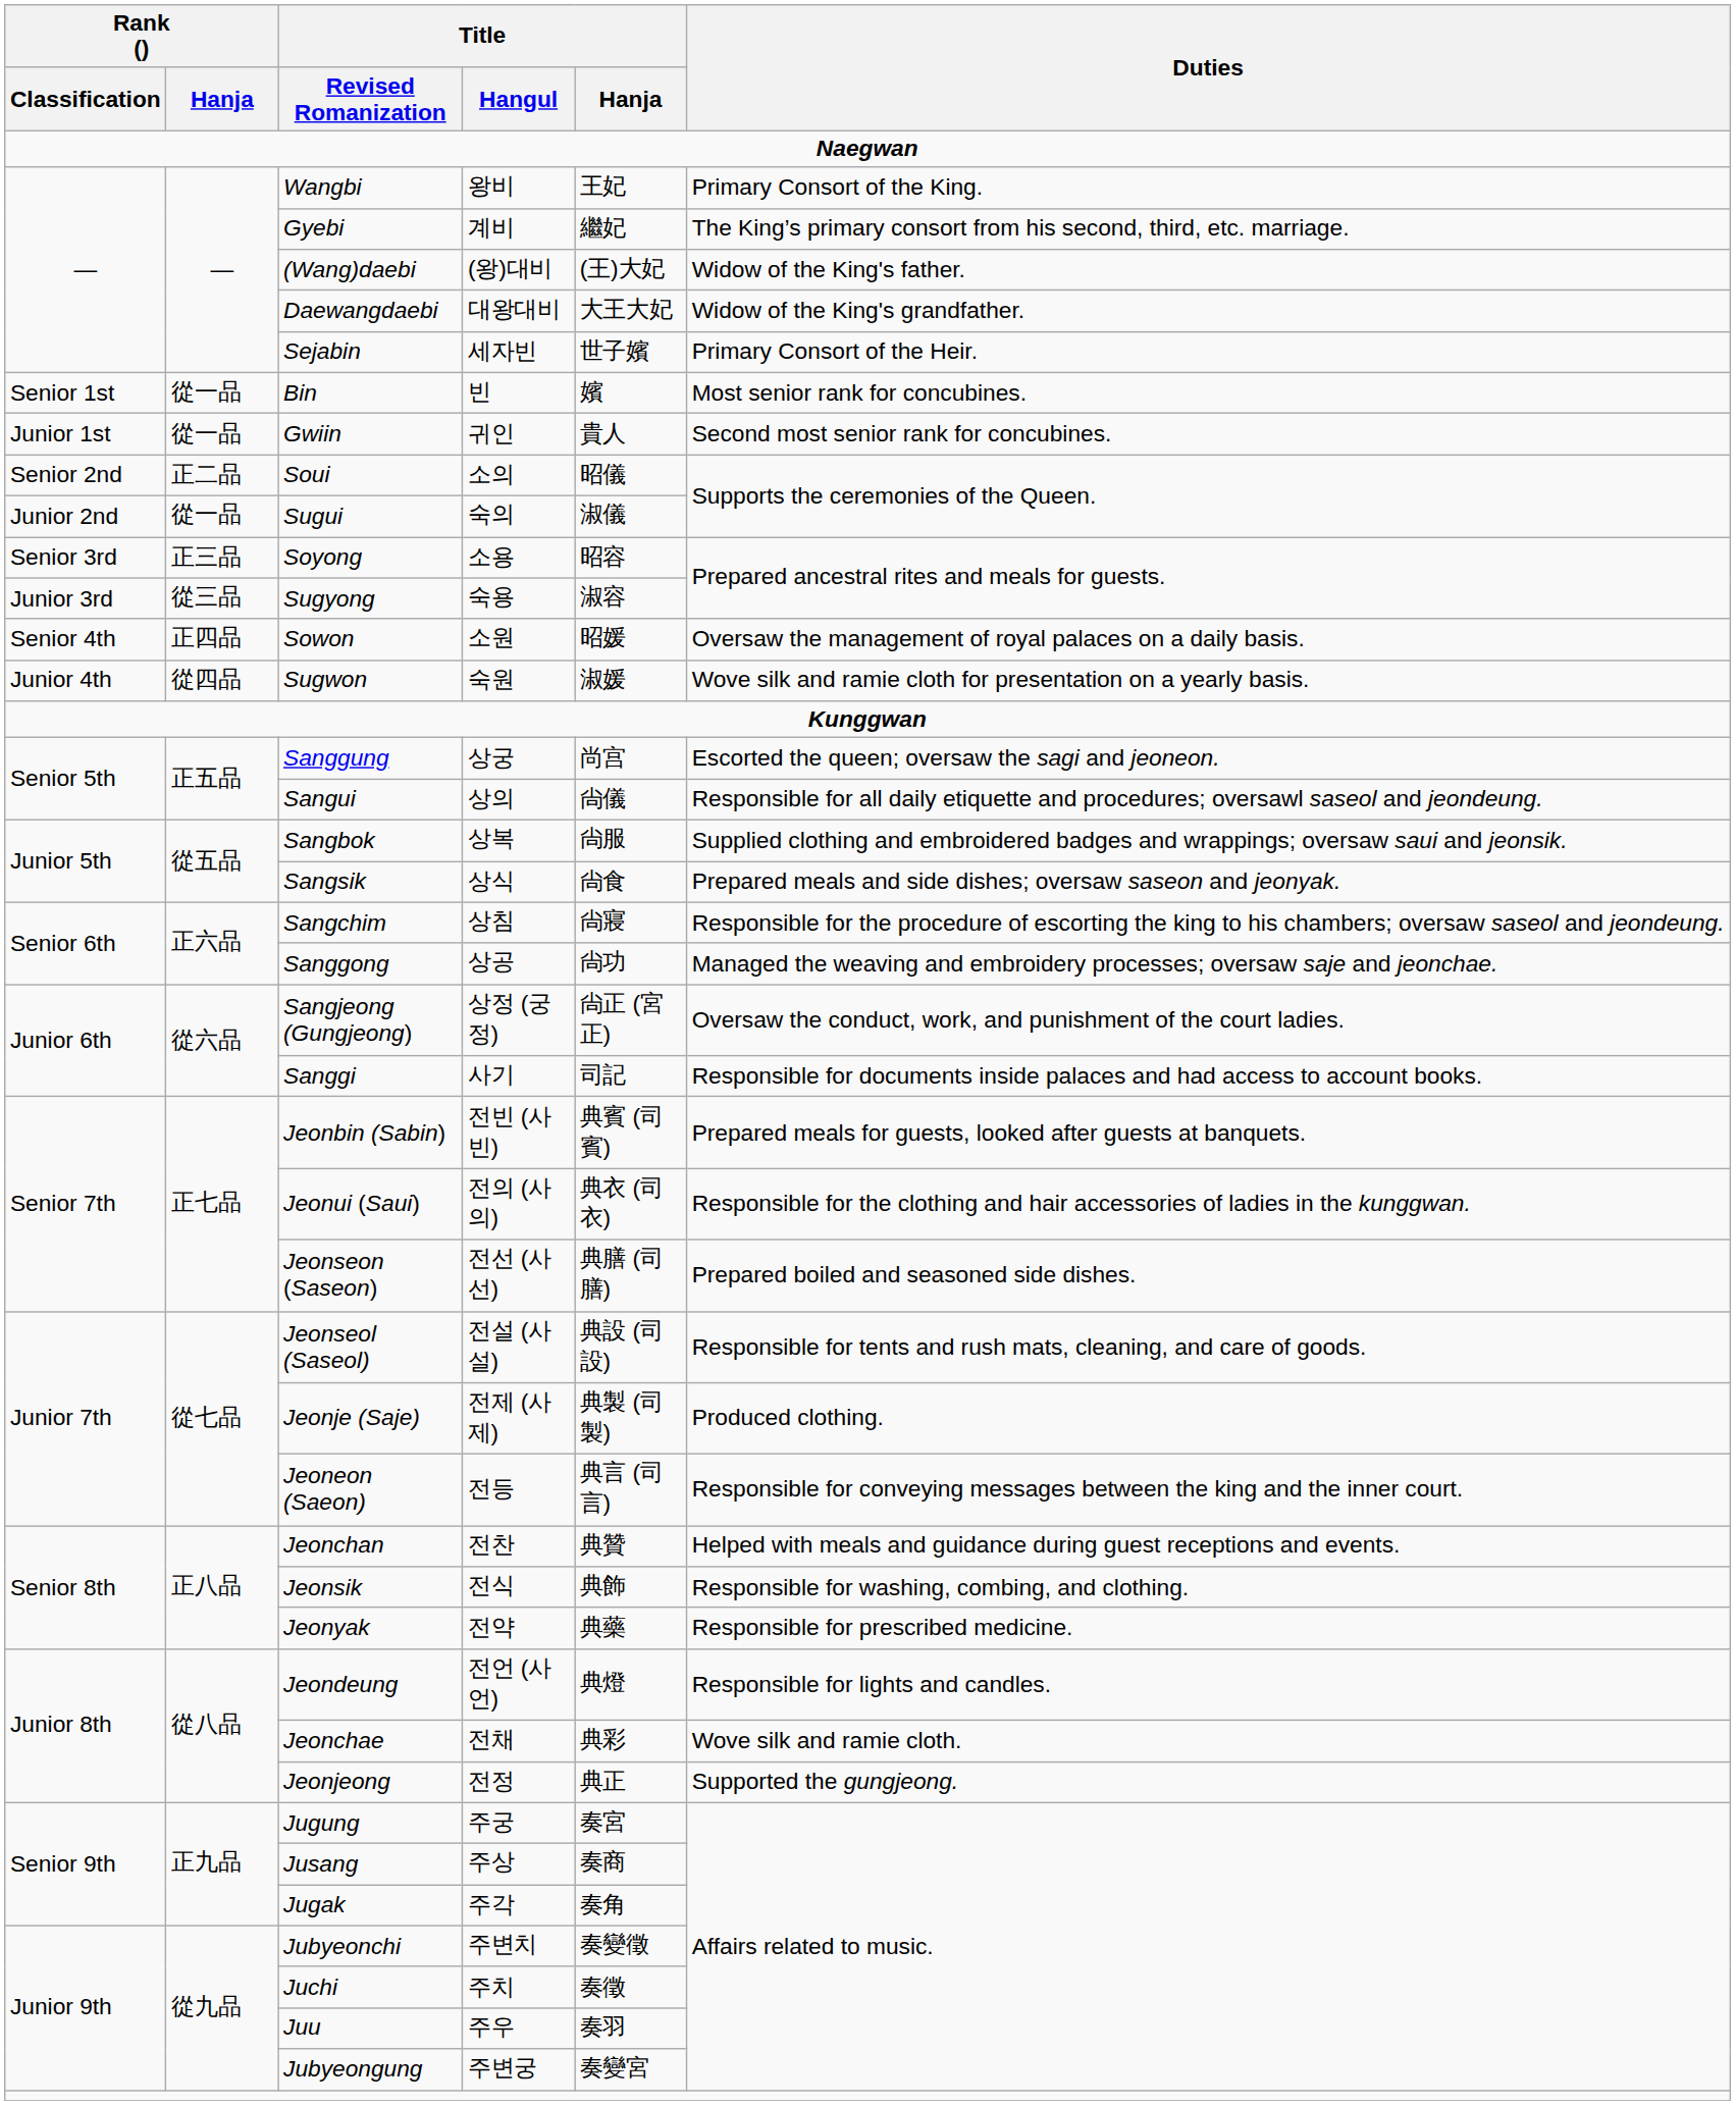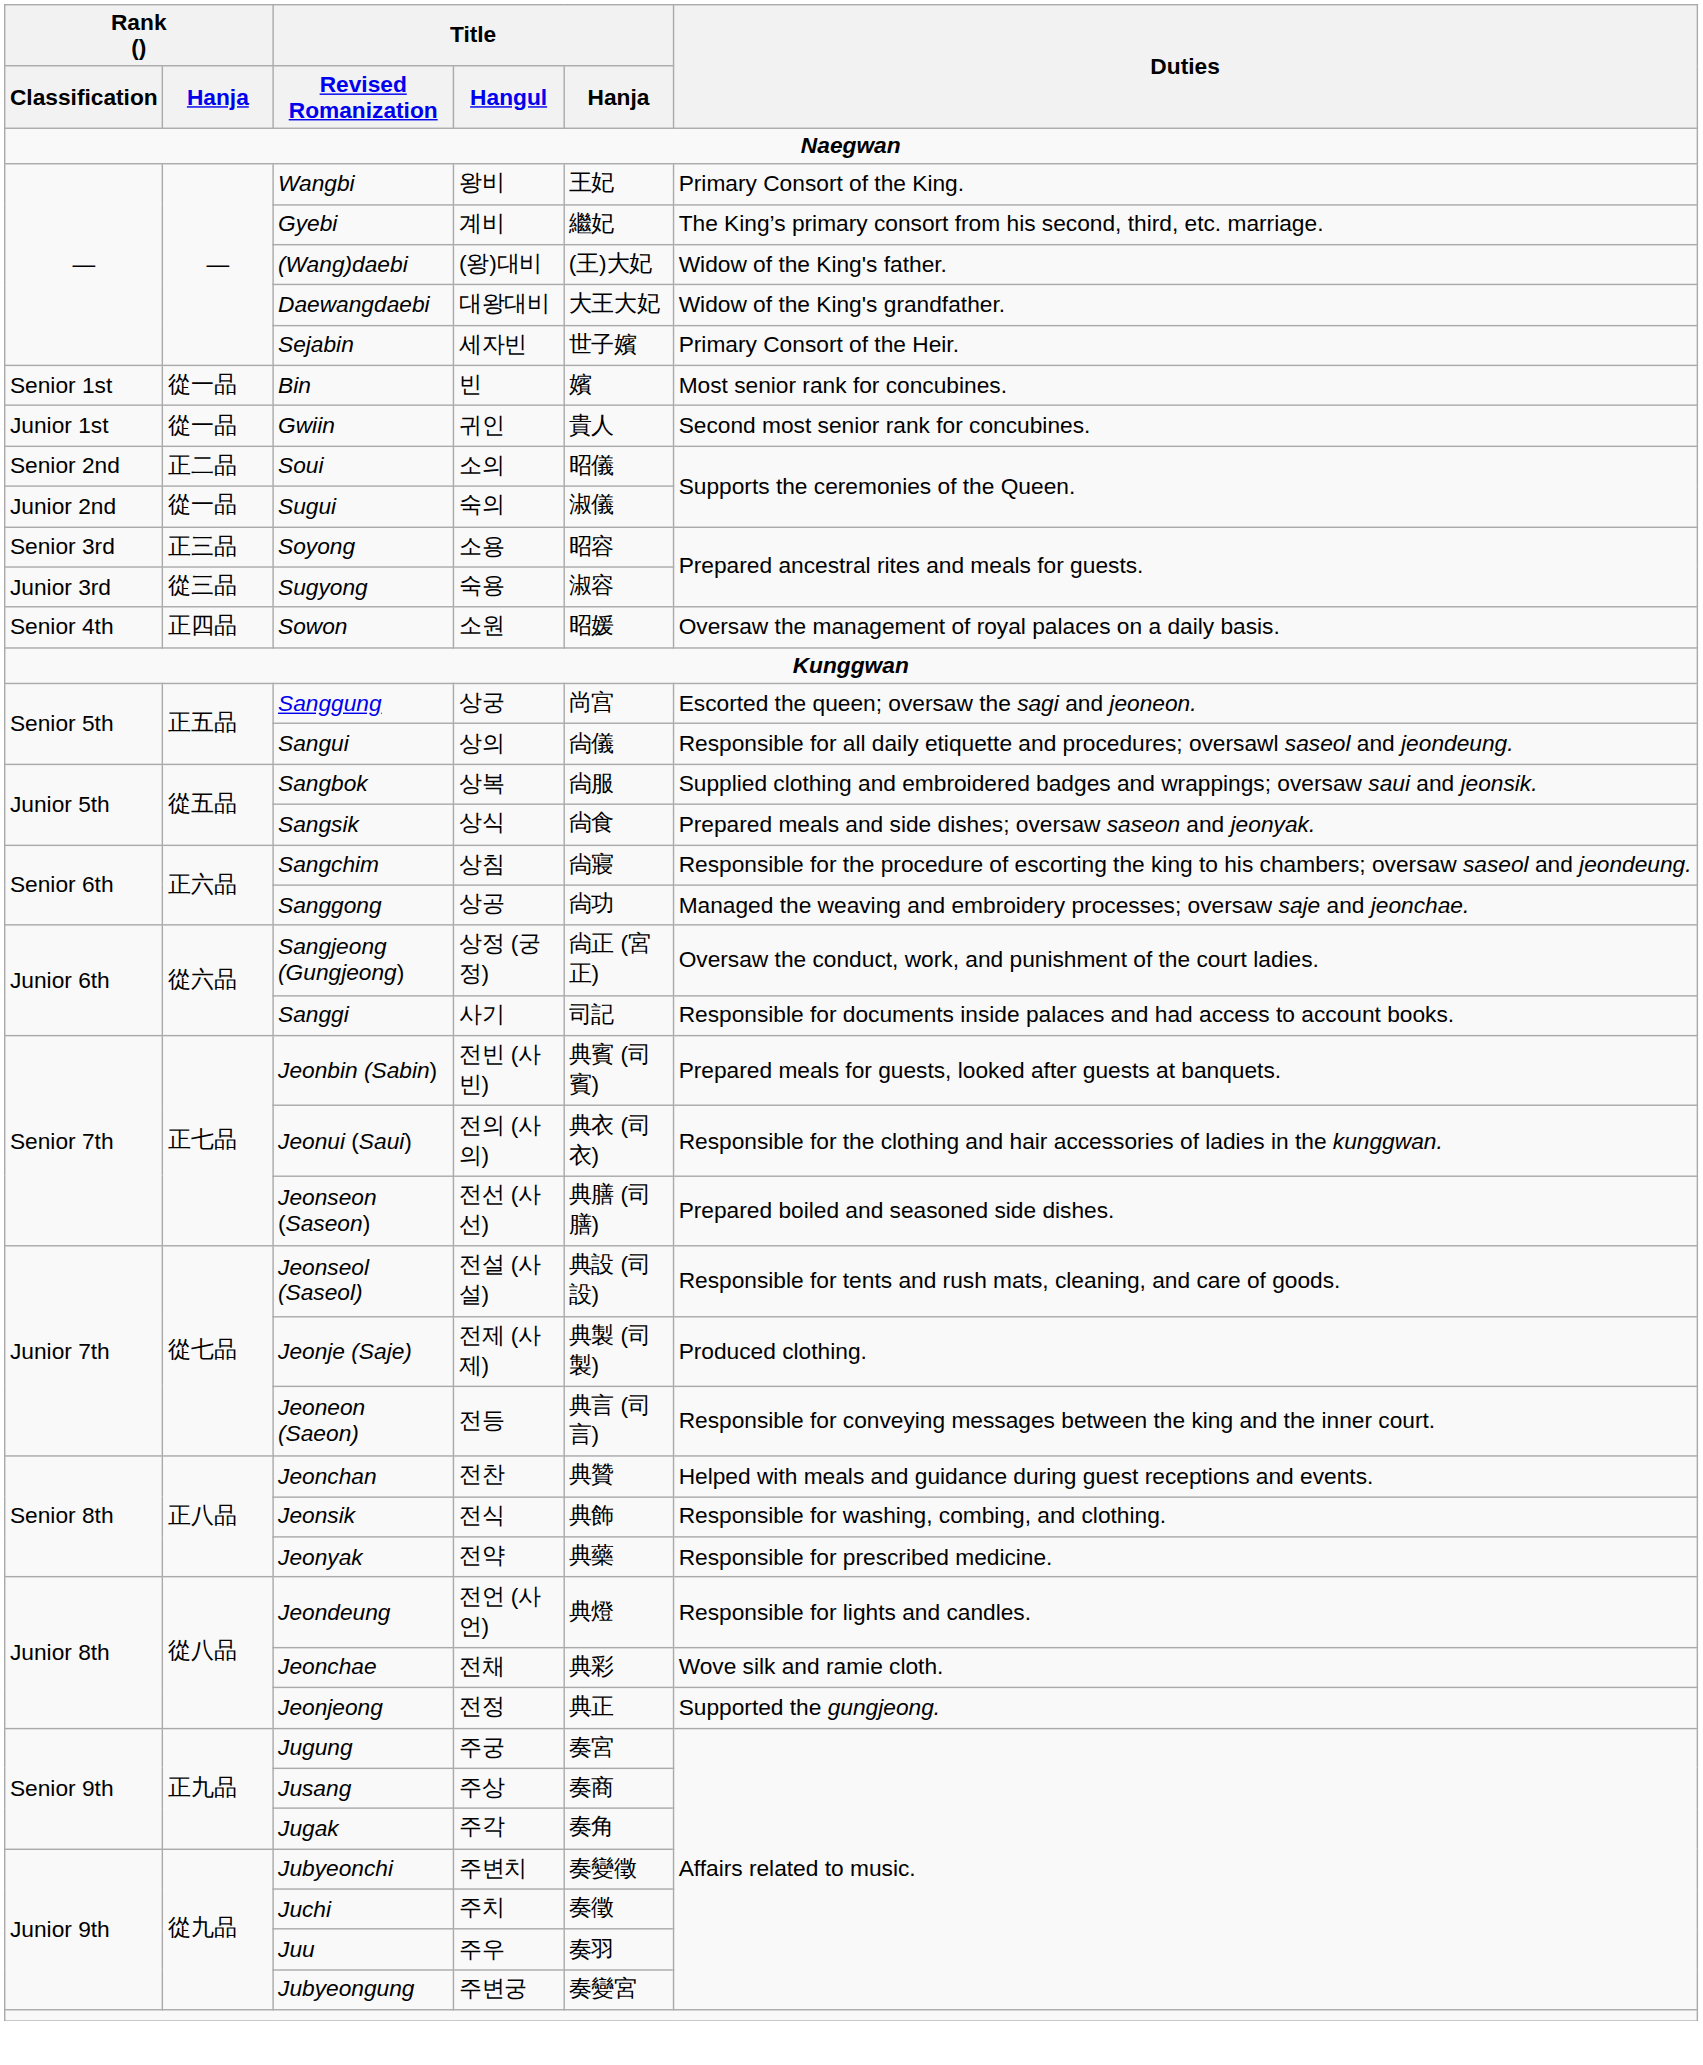- row: Junior 4th | 從四品 | Sugwon | 숙원 | 淑媛 | Wove silk and ramie cloth for presentation on a yearly basis.
